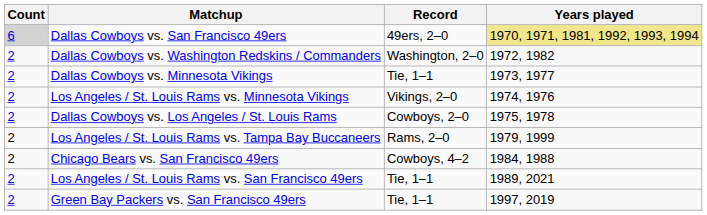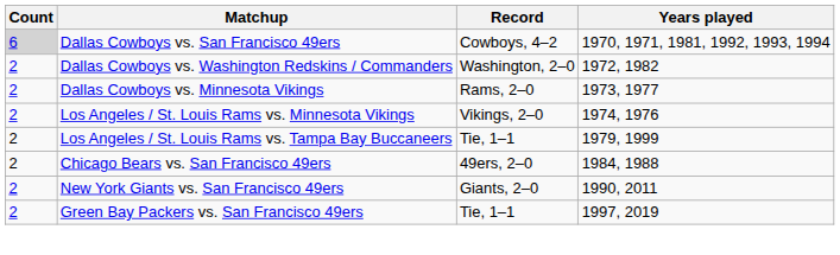Dallas Cowboys vs. San Francisco 49ers | Record: 49ers, 2–0 -> Cowboys, 4–2
Dallas Cowboys vs. San Francisco 49ers | Years played: khaki background -> no background
Dallas Cowboys vs. Minnesota Vikings | Record: Tie, 1–1 -> Rams, 2–0
- row: 2 | Dallas Cowboys vs. Los Angeles / St. Louis Rams | Cowboys, 2–0 | 1975, 1978
Los Angeles / St. Louis Rams vs. Tampa Bay Buccaneers | Record: Rams, 2–0 -> Tie, 1–1
Chicago Bears vs. San Francisco 49ers | Record: Cowboys, 4–2 -> 49ers, 2–0
- row: 2 | Los Angeles / St. Louis Rams vs. San Francisco 49ers | Tie, 1–1 | 1989, 2021
+ row: 2 | New York Giants vs. San Francisco 49ers | Giants, 2–0 | 1990, 2011
